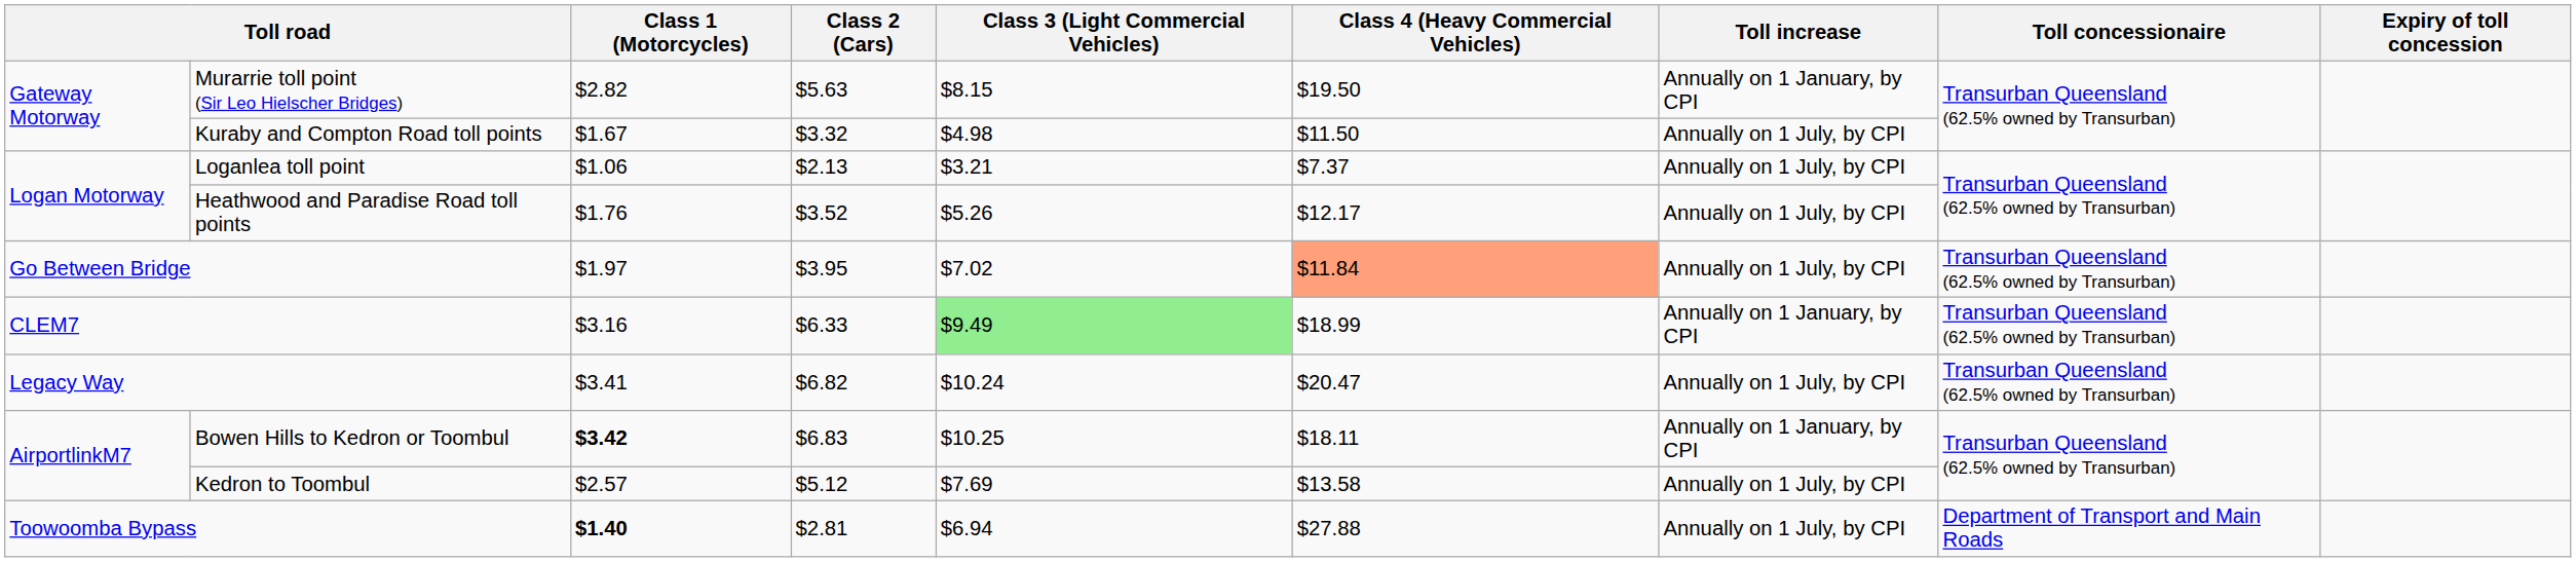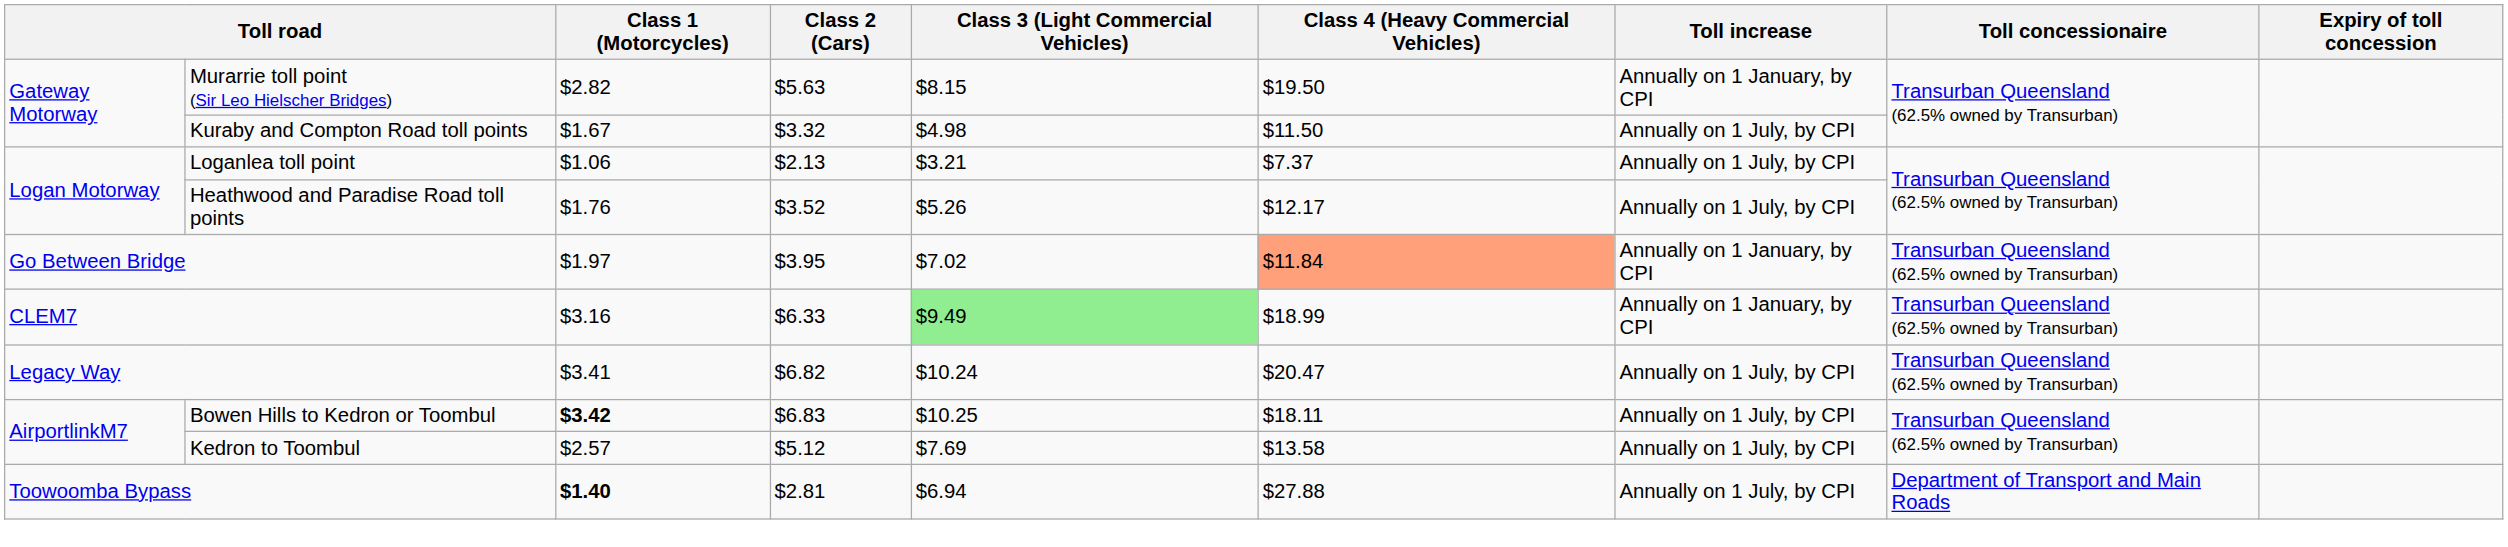Go Between Bridge | Toll increase: Annually on 1 July, by CPI -> Annually on 1 January, by CPI
Bowen Hills to Kedron or Toombul | Toll increase: Annually on 1 January, by CPI -> Annually on 1 July, by CPI
